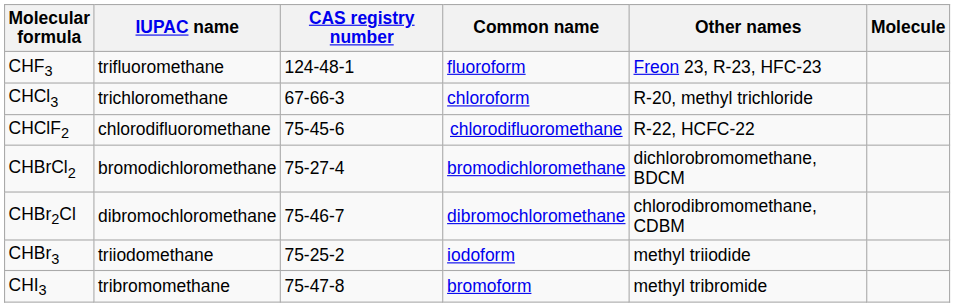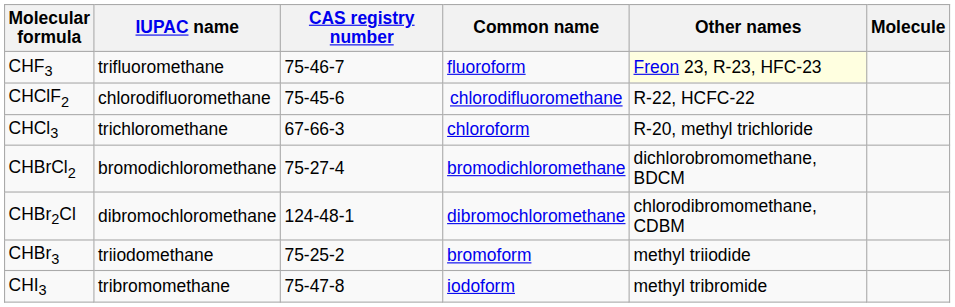CHF3 | CAS registry number: 124-48-1 -> 75-46-7
CHF3 | Other names: no background -> lightyellow background
rows swapped: CHClF2 <-> CHCl3
CHBr2Cl | CAS registry number: 75-46-7 -> 124-48-1
CHBr3 | Common name: iodoform -> bromoform
CHI3 | Common name: bromoform -> iodoform
